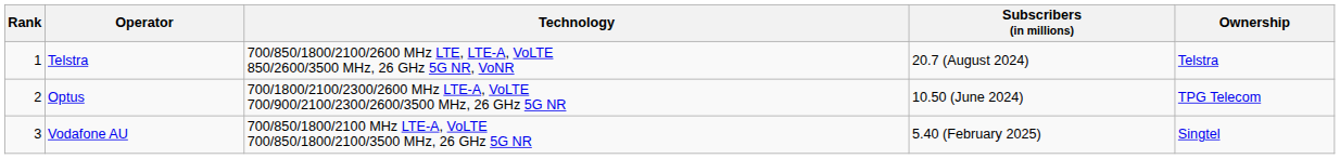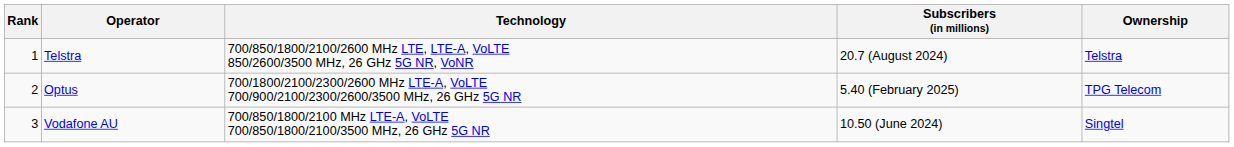Optus | Subscribers (in millions): 10.50 (June 2024) -> 5.40 (February 2025)
Vodafone AU | Subscribers (in millions): 5.40 (February 2025) -> 10.50 (June 2024)
